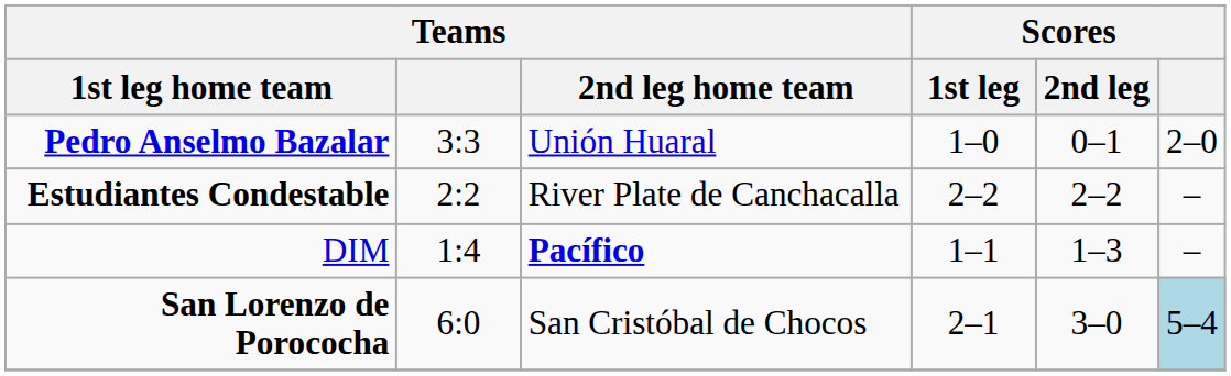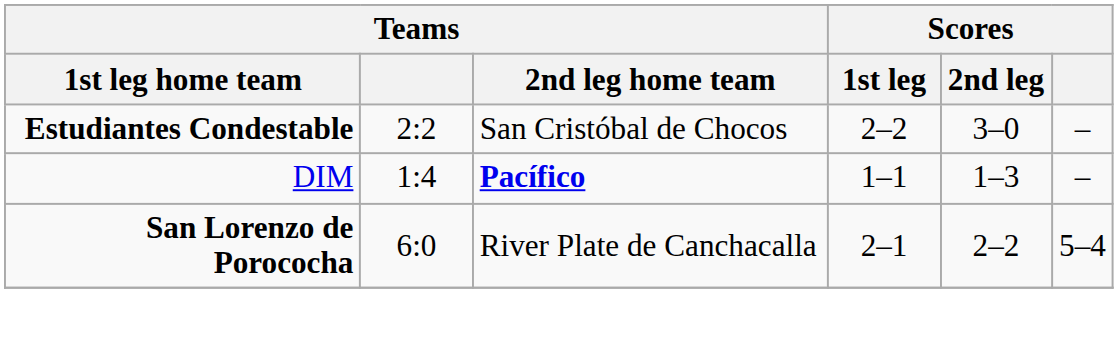- row: Pedro Anselmo Bazalar | 3:3 | Unión Huaral | 1–0 | 0–1 | 2–0
Estudiantes Condestable | Teams / 2nd leg home team: River Plate de Canchacalla -> San Cristóbal de Chocos
Estudiantes Condestable | Scores / 2nd leg: 2–2 -> 3–0
San Lorenzo de Porococha | Teams / 2nd leg home team: San Cristóbal de Chocos -> River Plate de Canchacalla
San Lorenzo de Porococha | Scores / 2nd leg: 3–0 -> 2–2
San Lorenzo de Porococha | Scores: lightblue background -> no background
